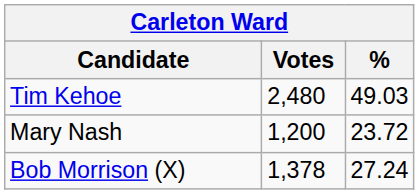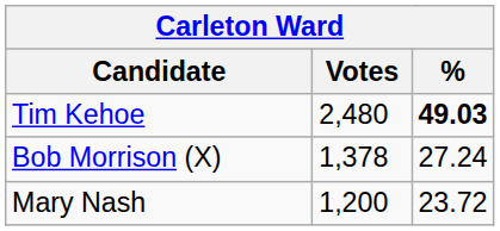Tim Kehoe | %: normal -> bold
rows swapped: Bob Morrison (X) <-> Mary Nash
